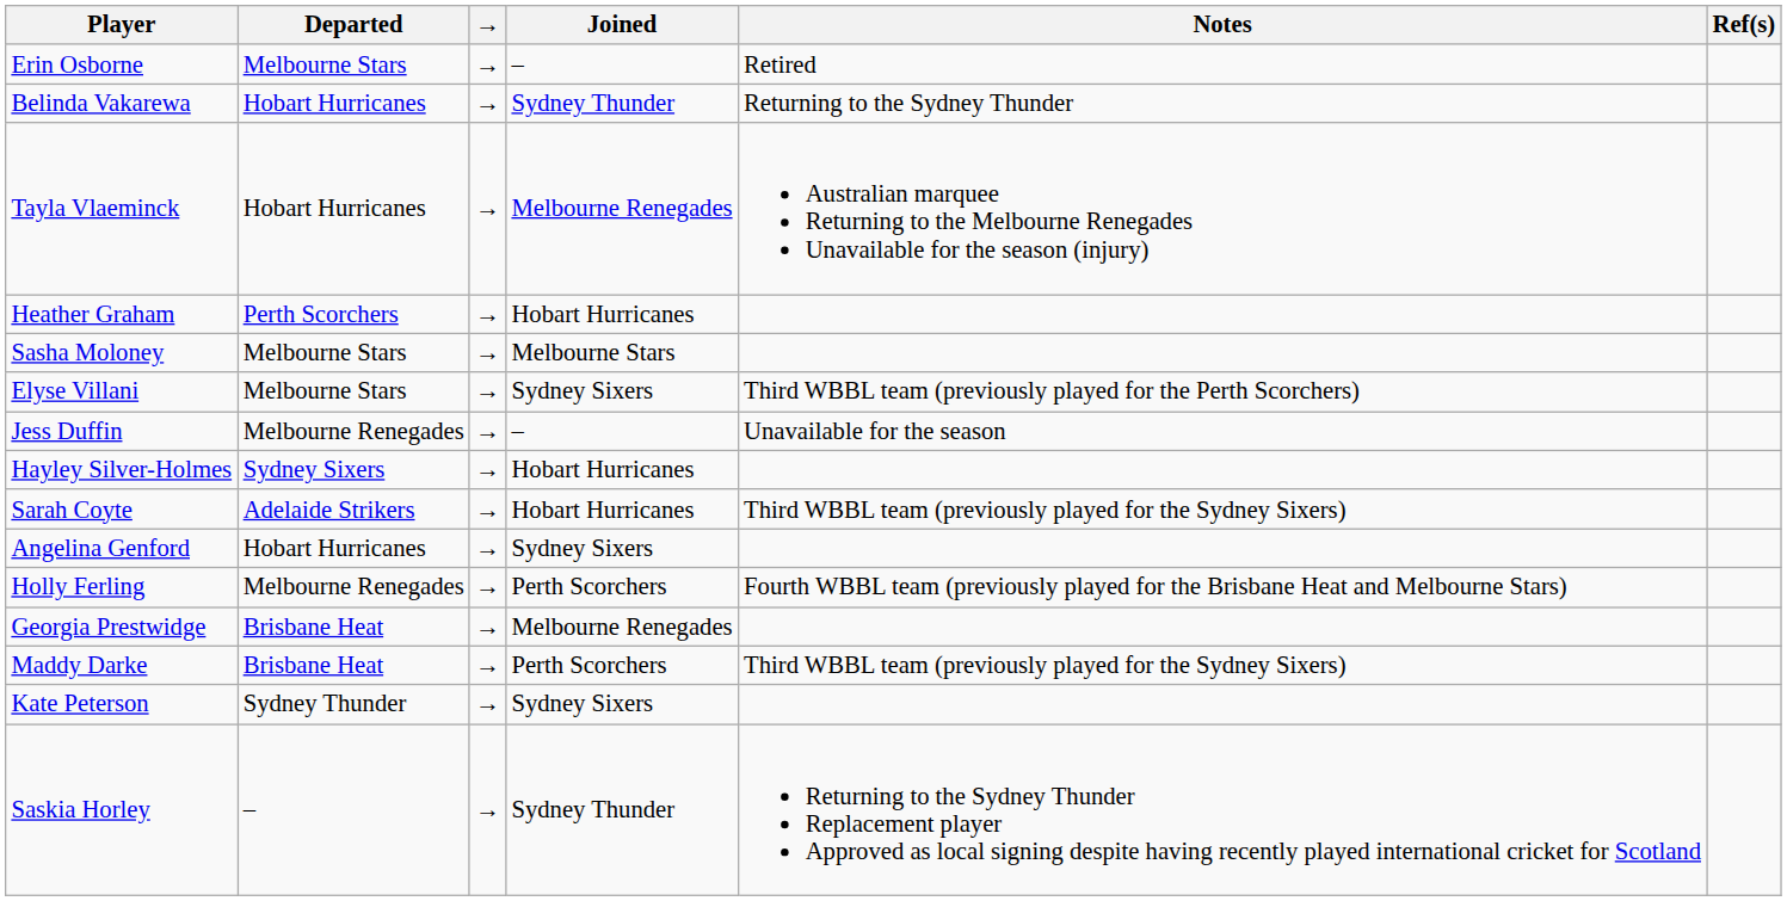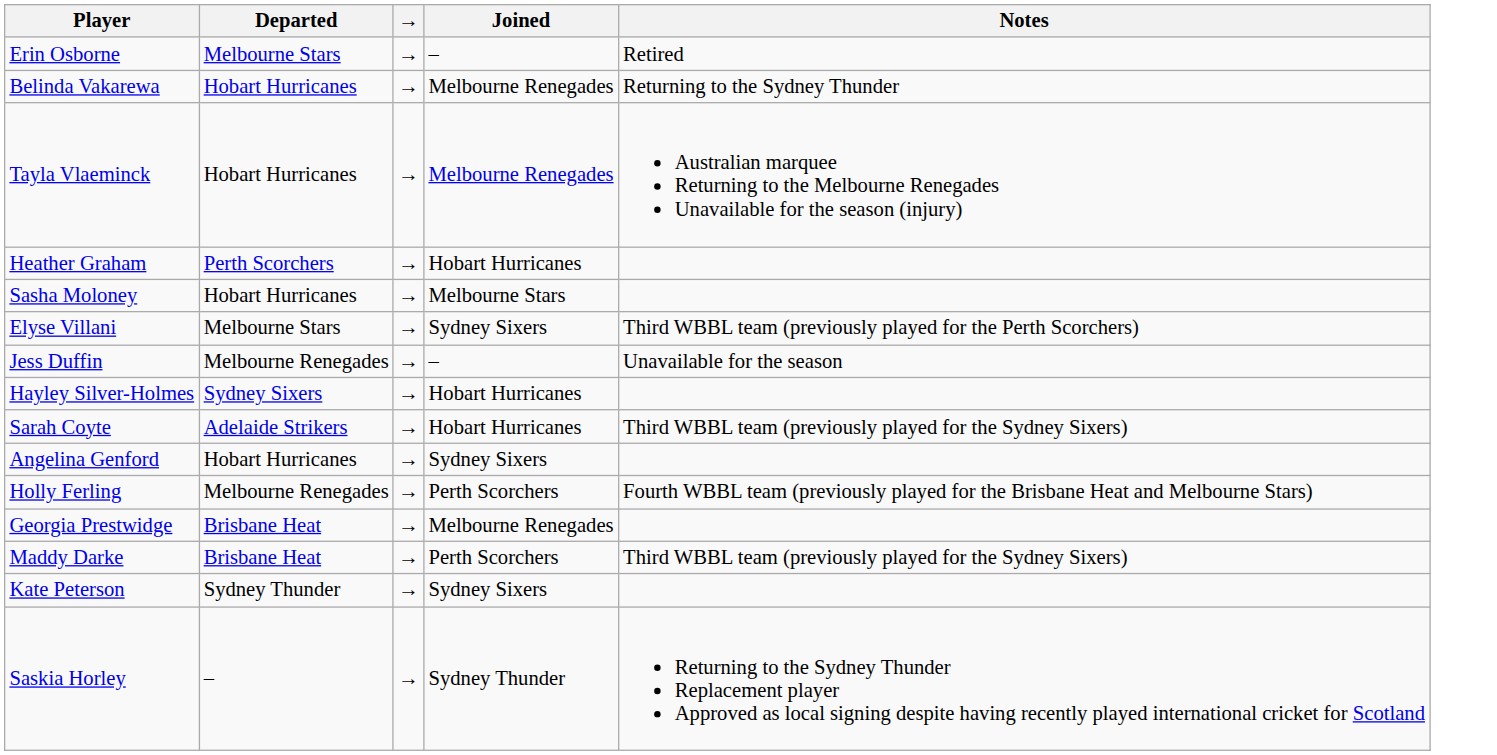- column: Ref(s)
Belinda Vakarewa | Joined: Sydney Thunder -> Melbourne Renegades
Sasha Moloney | Departed: Melbourne Stars -> Hobart Hurricanes
